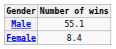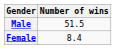Male | Number of wins: 55.1 -> 51.5
